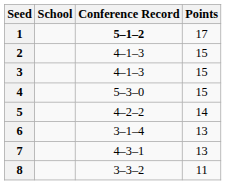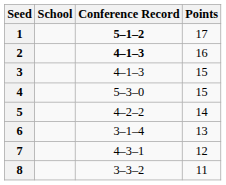2 | Conference Record: normal -> bold
2 | Points: 15 -> 16
7 | Points: 13 -> 12
